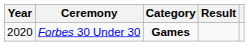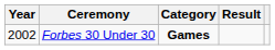Forbes 30 Under 30 | Year: 2020 -> 2002
